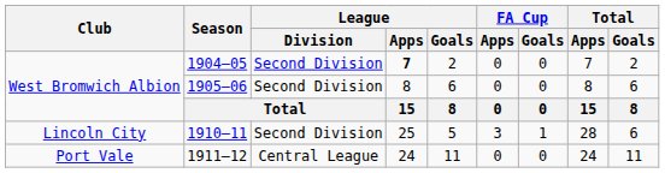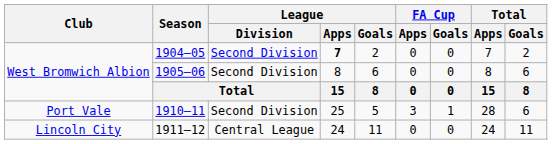1910–11 | Club: Lincoln City -> Port Vale
1911–12 | Club: Port Vale -> Lincoln City
